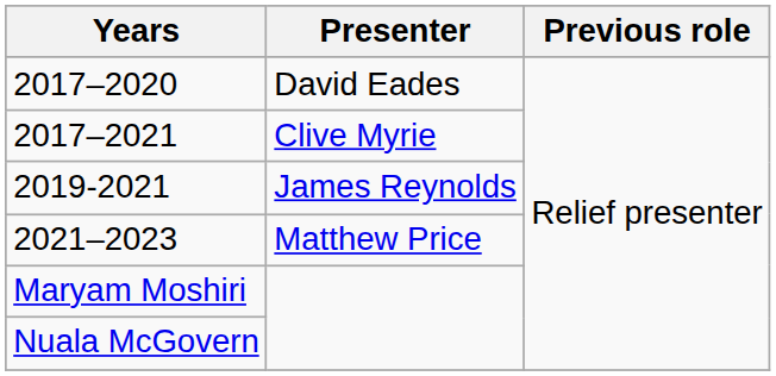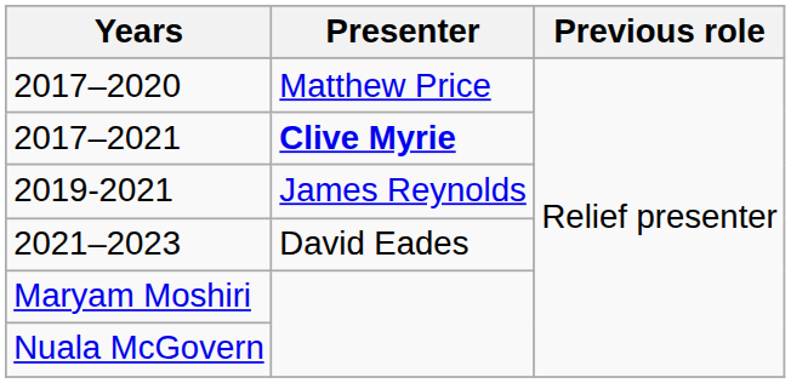2017–2020 | Presenter: David Eades -> Matthew Price
2017–2021 | Presenter: normal -> bold
2021–2023 | Presenter: Matthew Price -> David Eades
